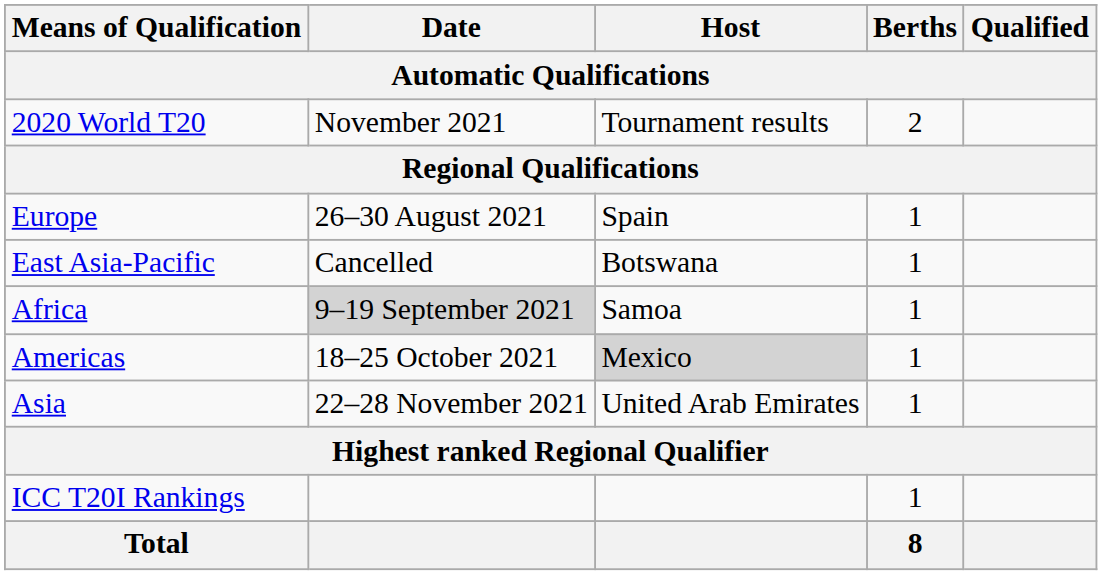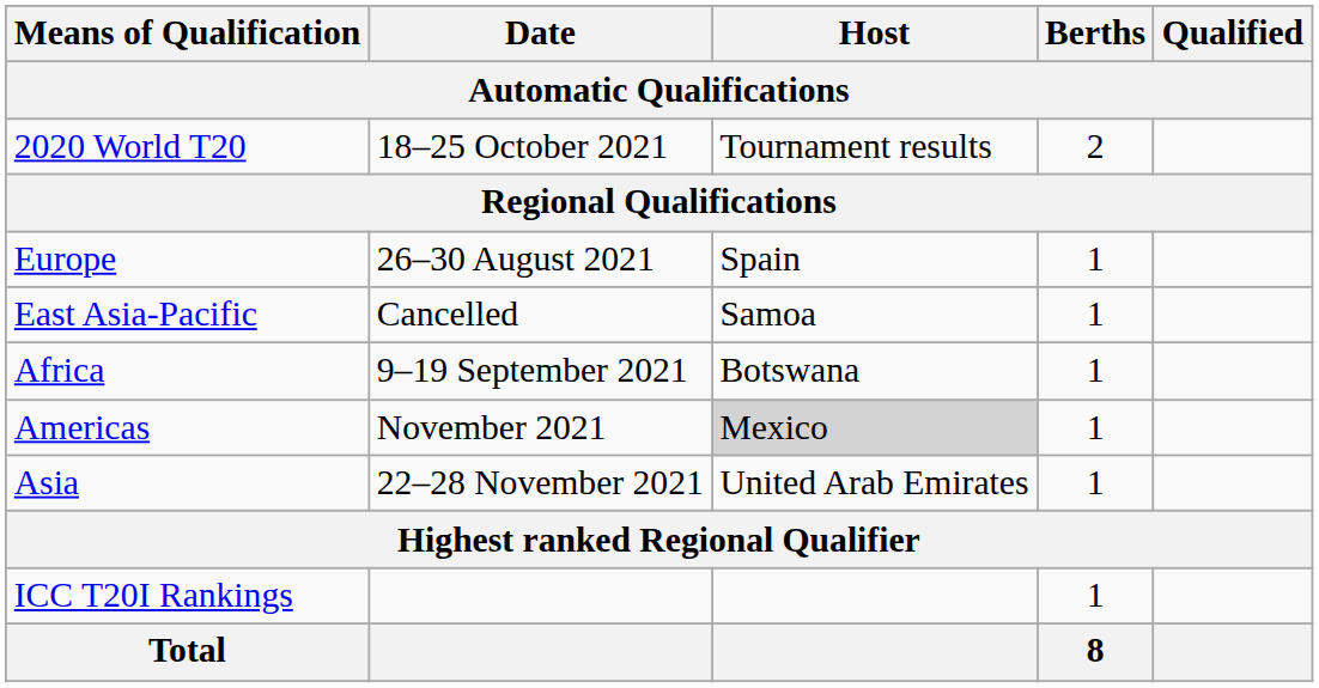2020 World T20 | Date: November 2021 -> 18–25 October 2021
East Asia-Pacific | Host: Botswana -> Samoa
Africa | Date: lightgrey background -> no background
Africa | Host: Samoa -> Botswana
Americas | Date: 18–25 October 2021 -> November 2021
